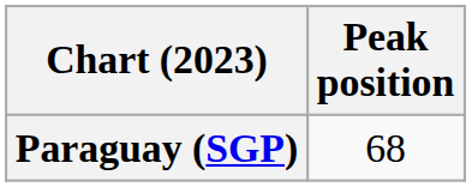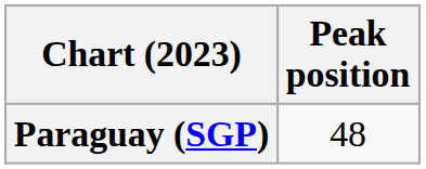Paraguay (SGP) | Peak position: 68 -> 48
